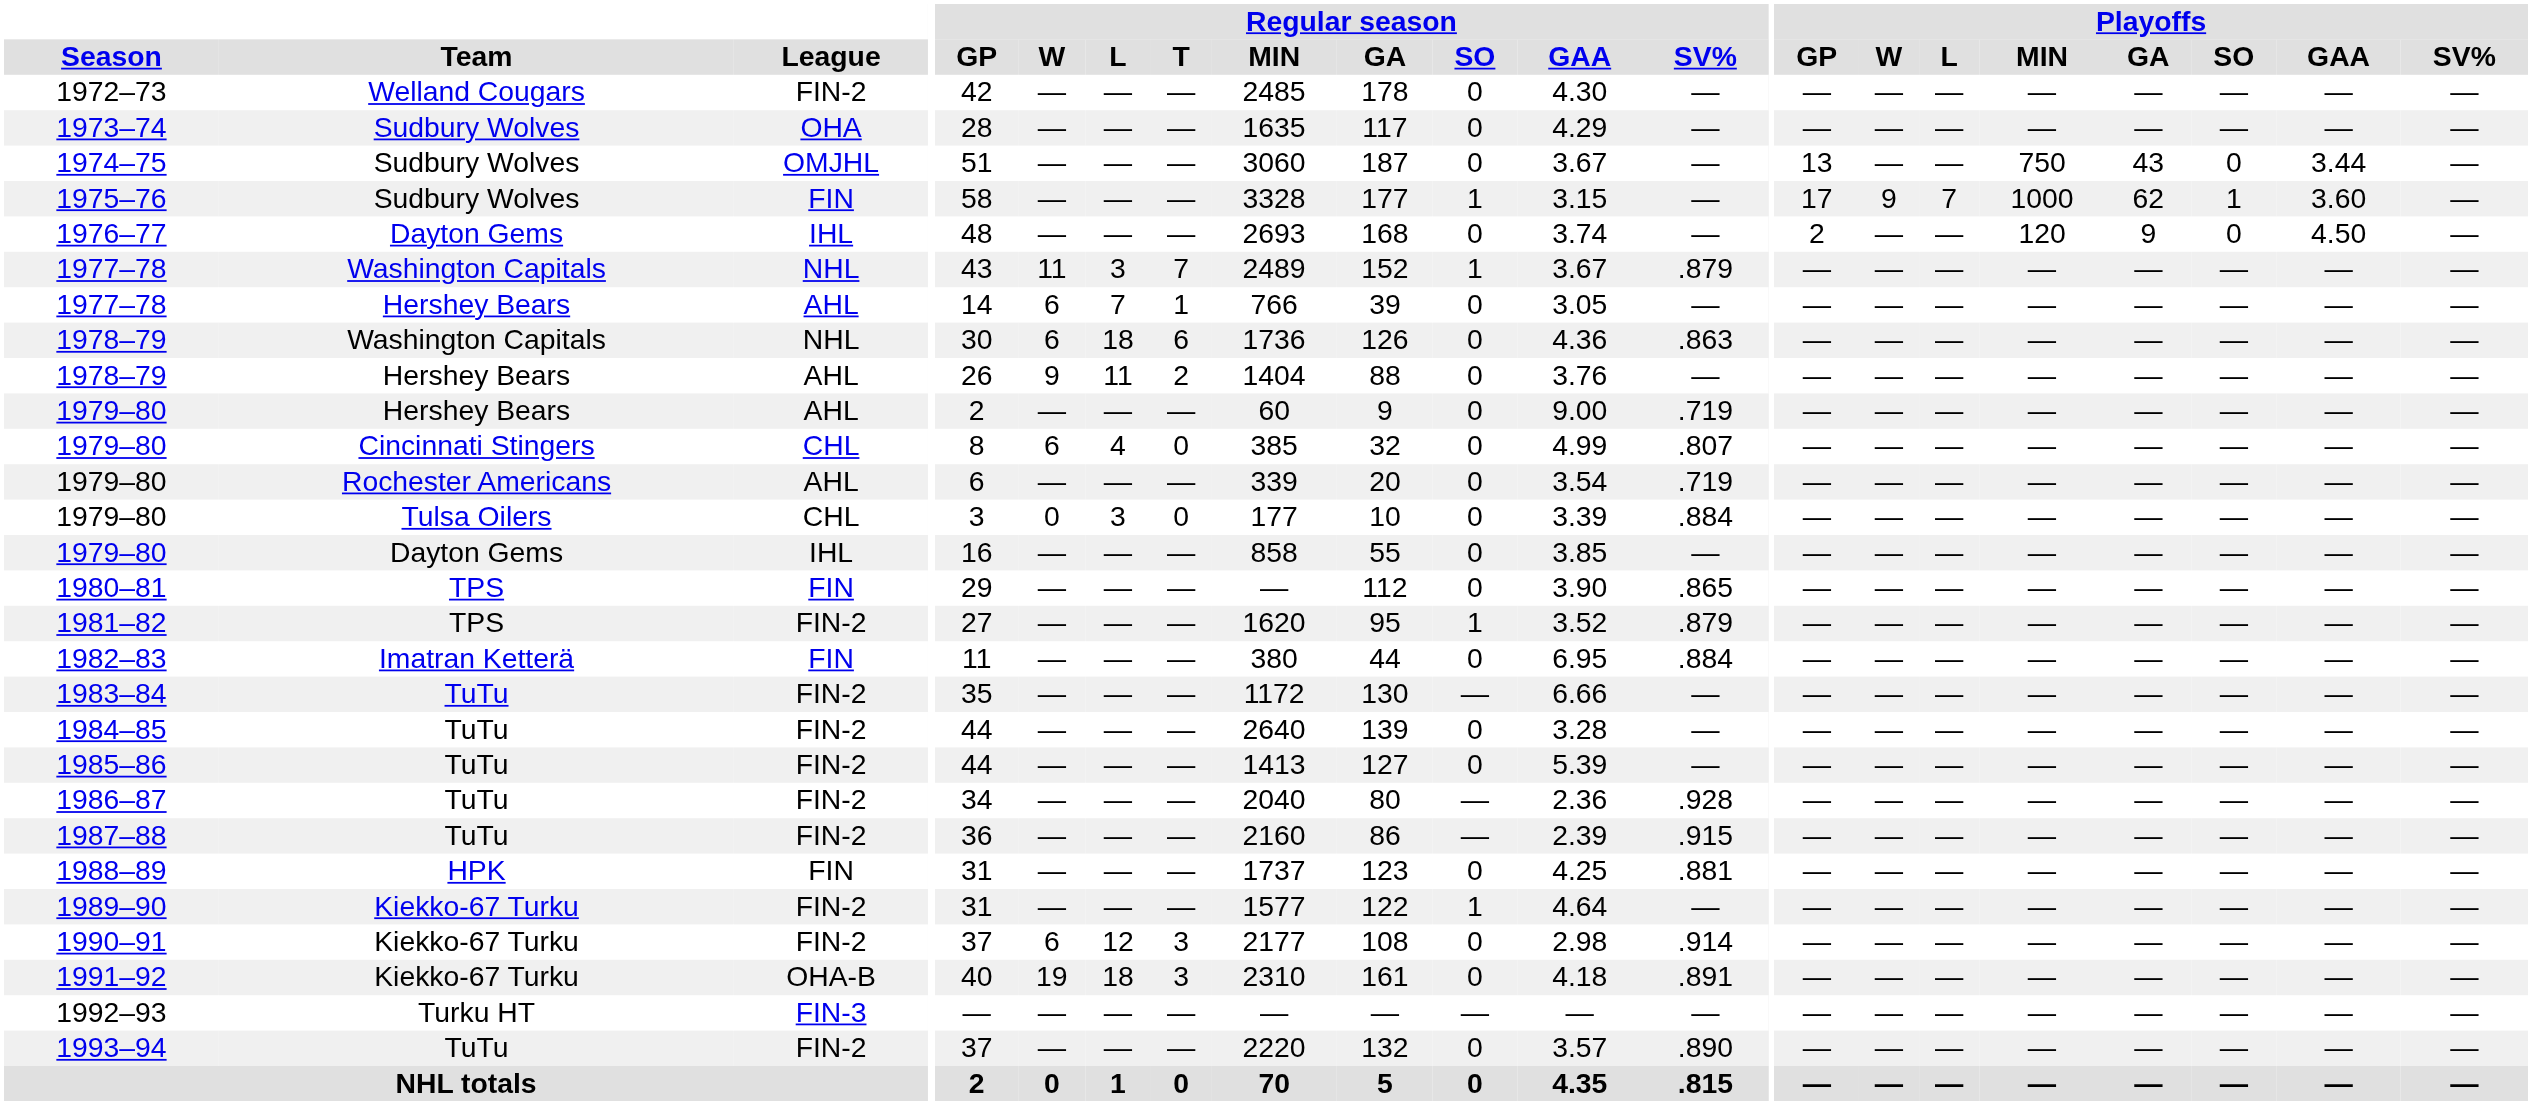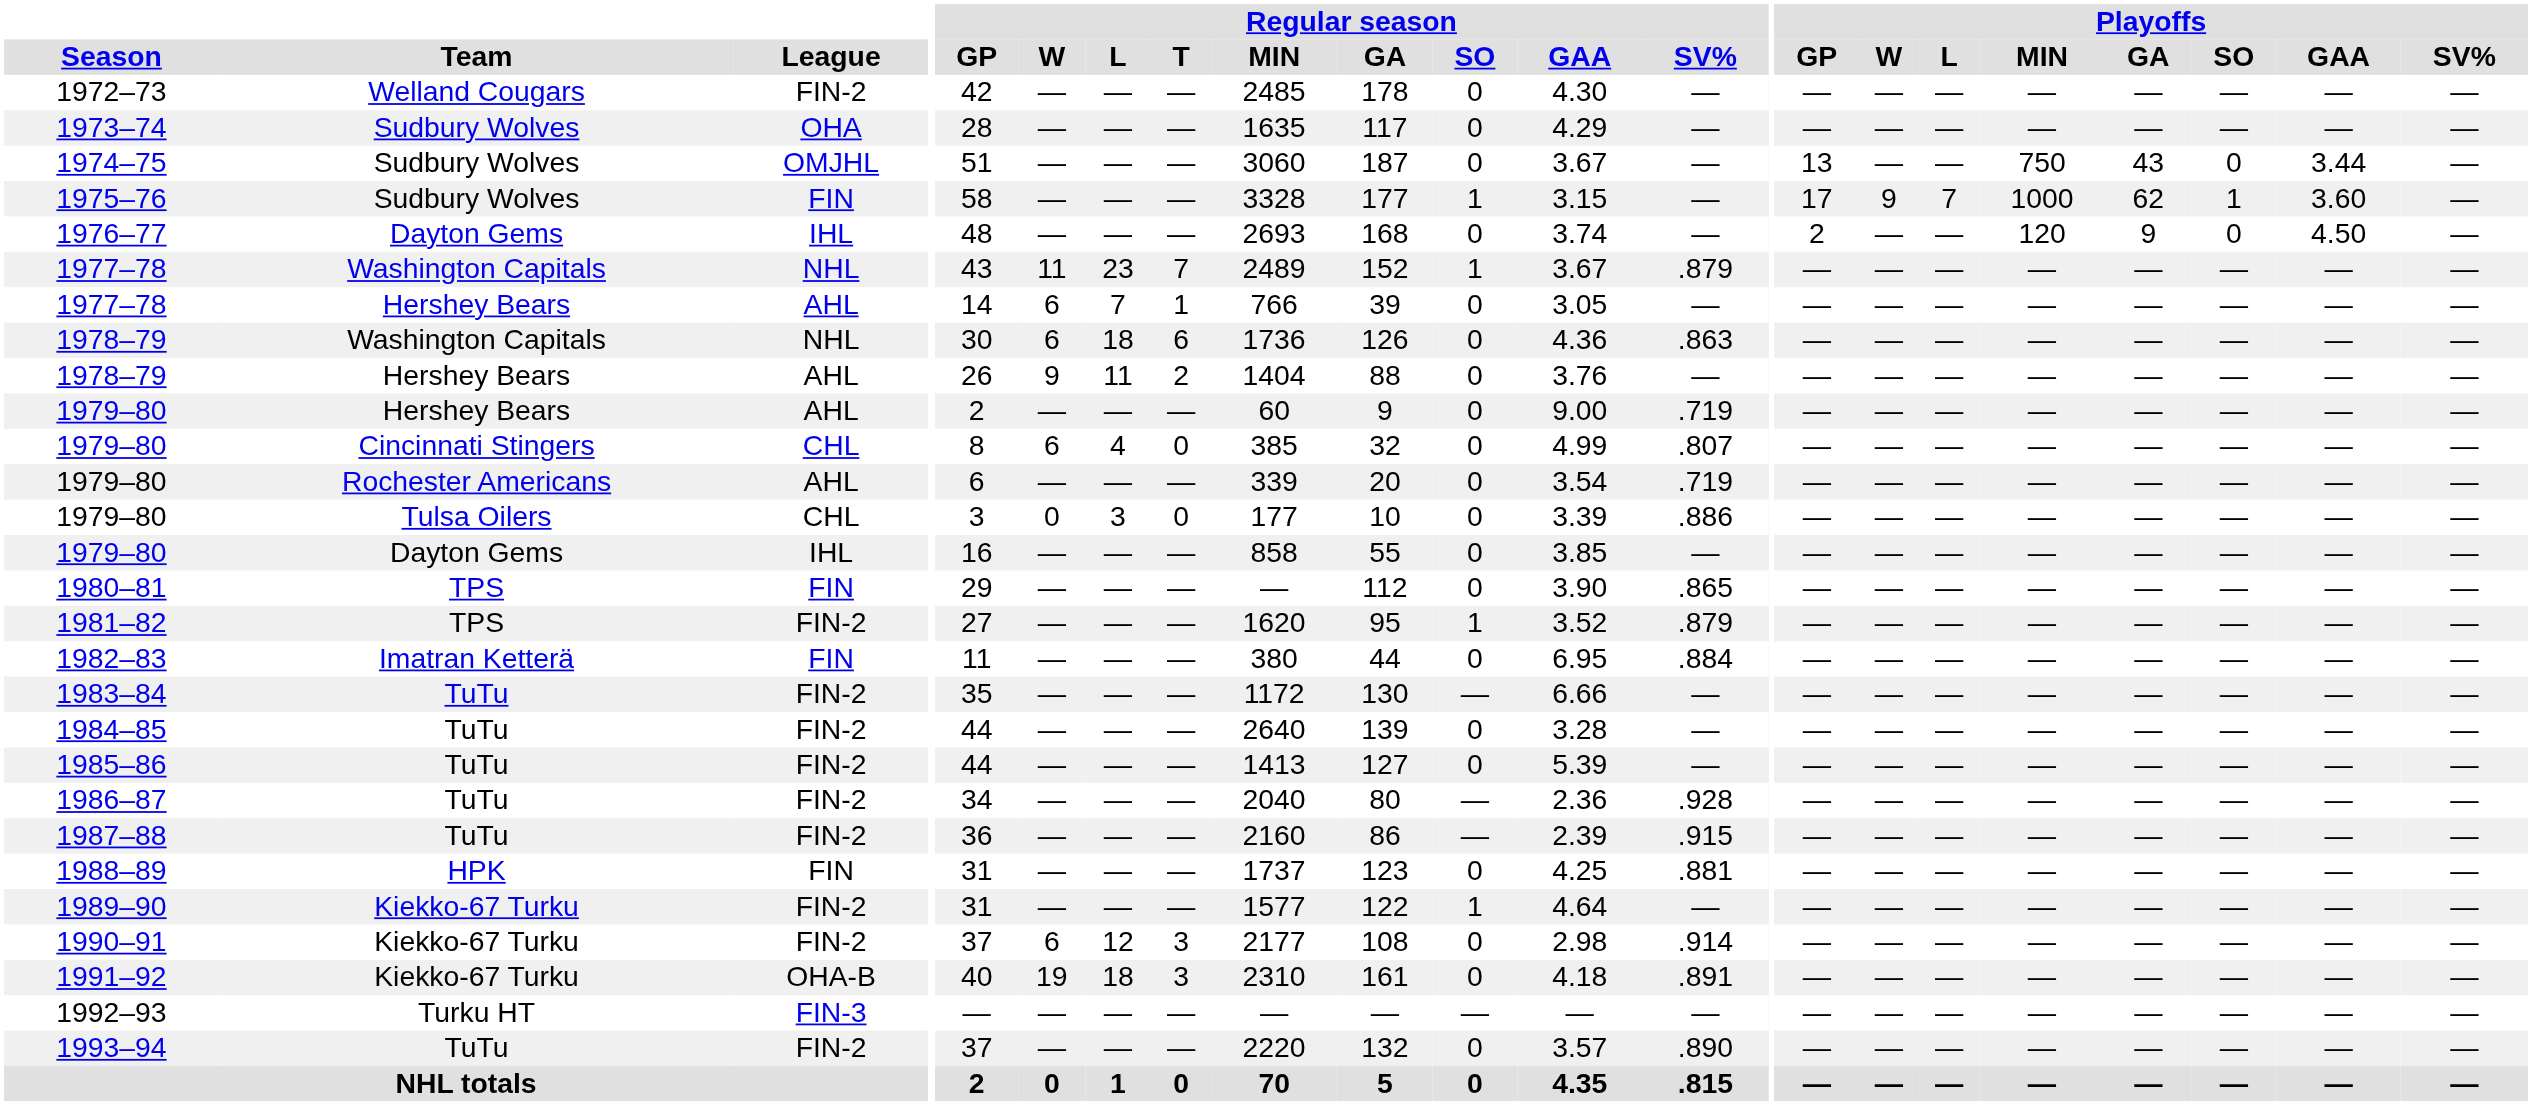1977–78 / Washington Capitals | Regular season / L: 3 -> 23
1979–80 / Tulsa Oilers | Regular season / SV%: .884 -> .886
